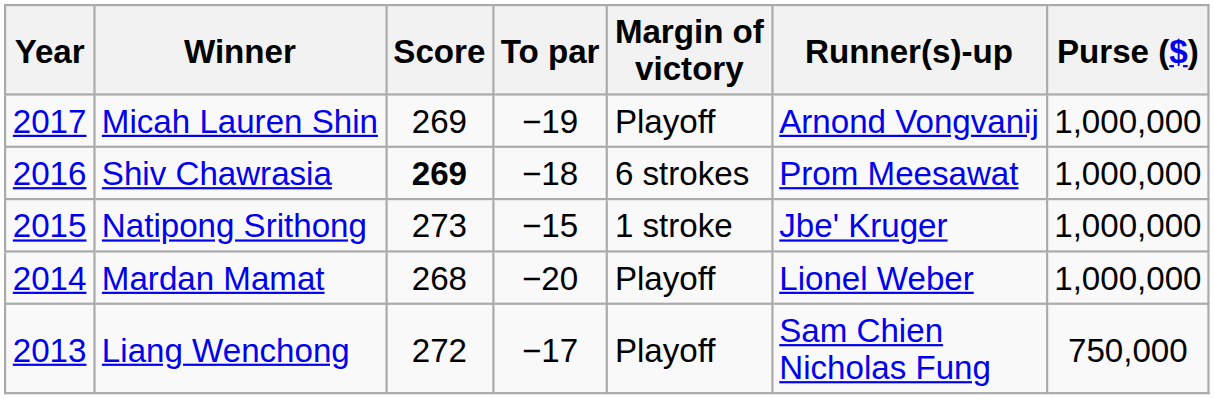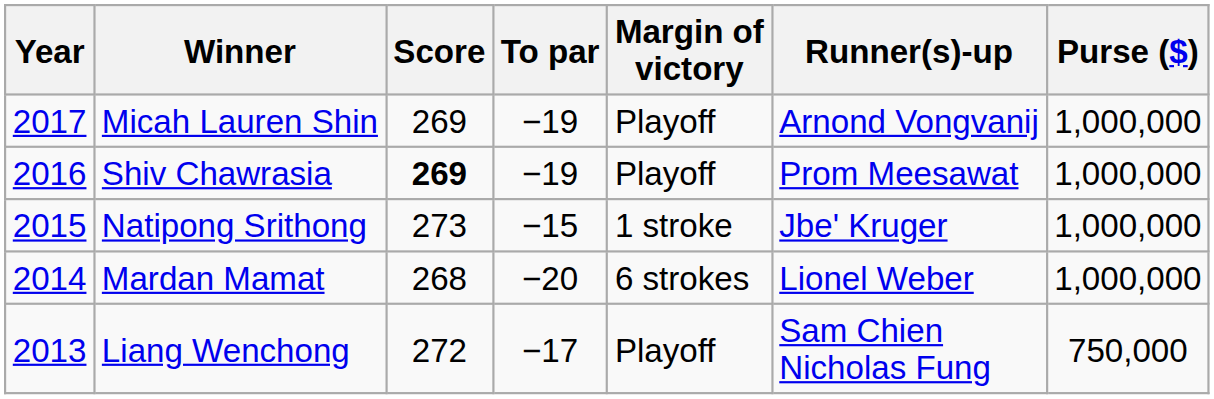Shiv Chawrasia | To par: −18 -> −19
Shiv Chawrasia | Margin of victory: 6 strokes -> Playoff
Mardan Mamat | Margin of victory: Playoff -> 6 strokes
